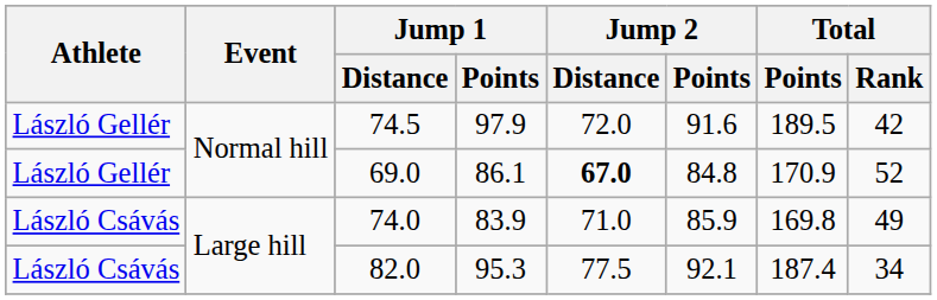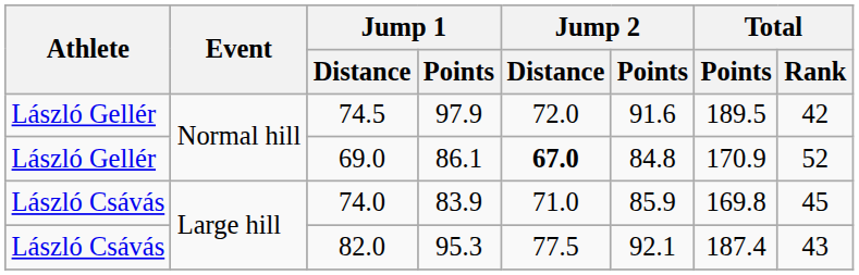74.0 | Total / Rank: 49 -> 45
82.0 | Total / Rank: 34 -> 43
